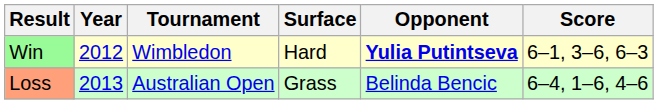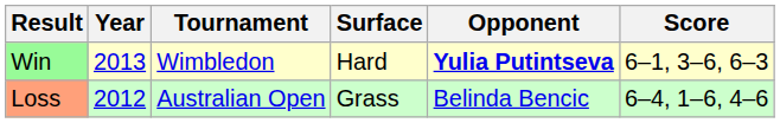Win | Year: 2012 -> 2013
Loss | Year: 2013 -> 2012
